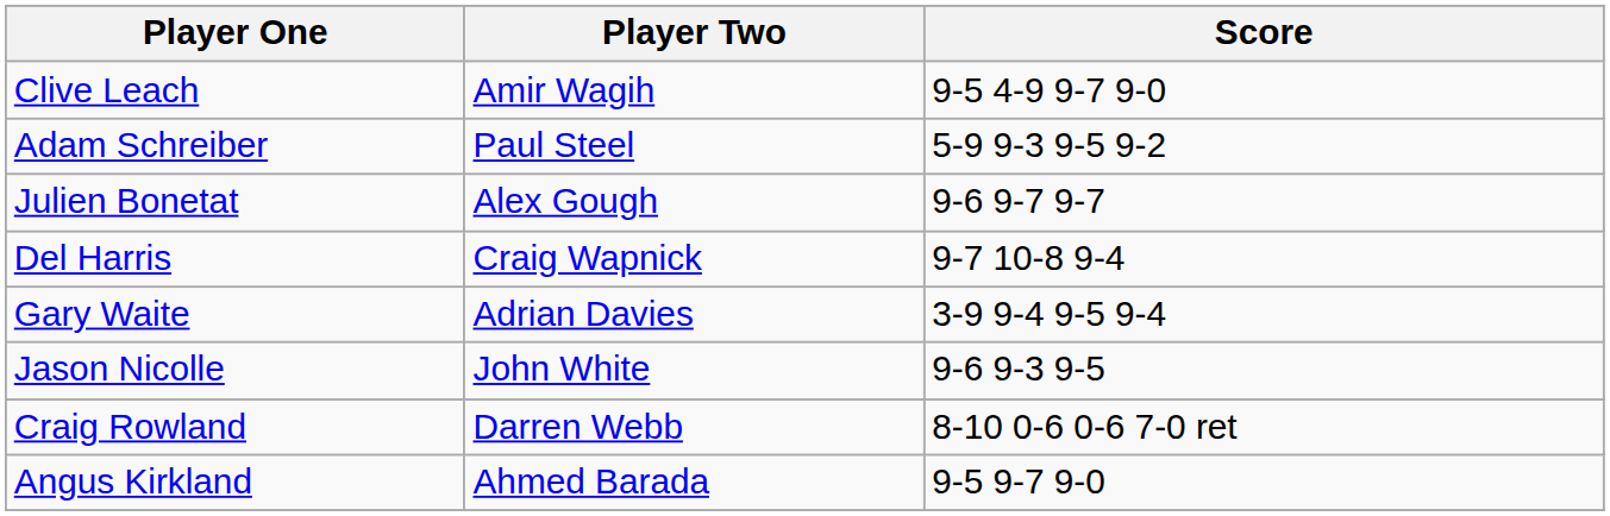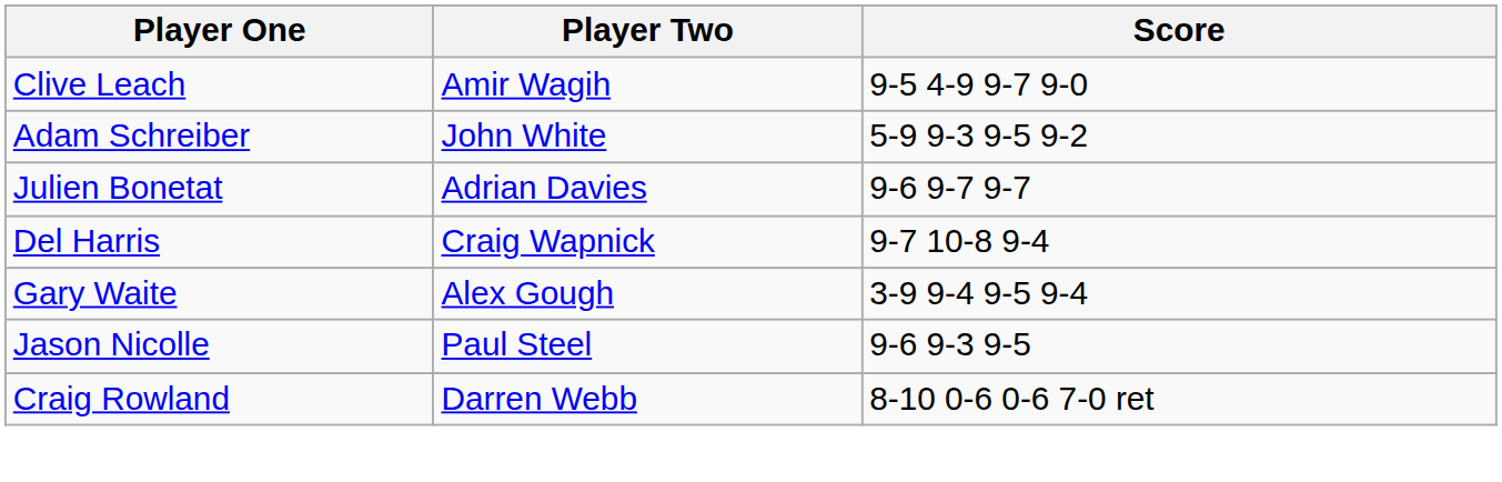Adam Schreiber | Player Two: Paul Steel -> John White
Julien Bonetat | Player Two: Alex Gough -> Adrian Davies
Gary Waite | Player Two: Adrian Davies -> Alex Gough
Jason Nicolle | Player Two: John White -> Paul Steel
- row: Angus Kirkland | Ahmed Barada | 9-5 9-7 9-0
